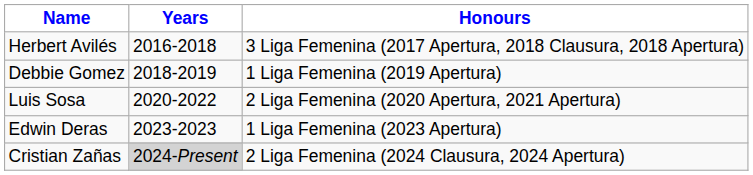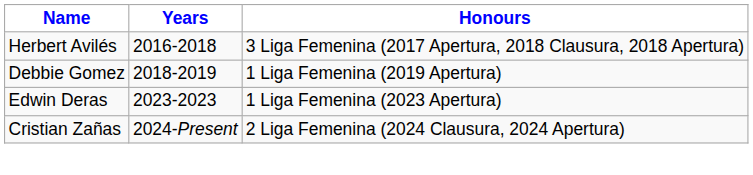- row: Luis Sosa | 2020-2022 | 2 Liga Femenina (2020 Apertura, 2021 Apertura)
Cristian Zañas | Years: lightgrey background -> no background
